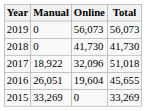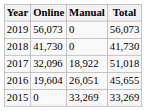columns swapped: Manual <-> Online
